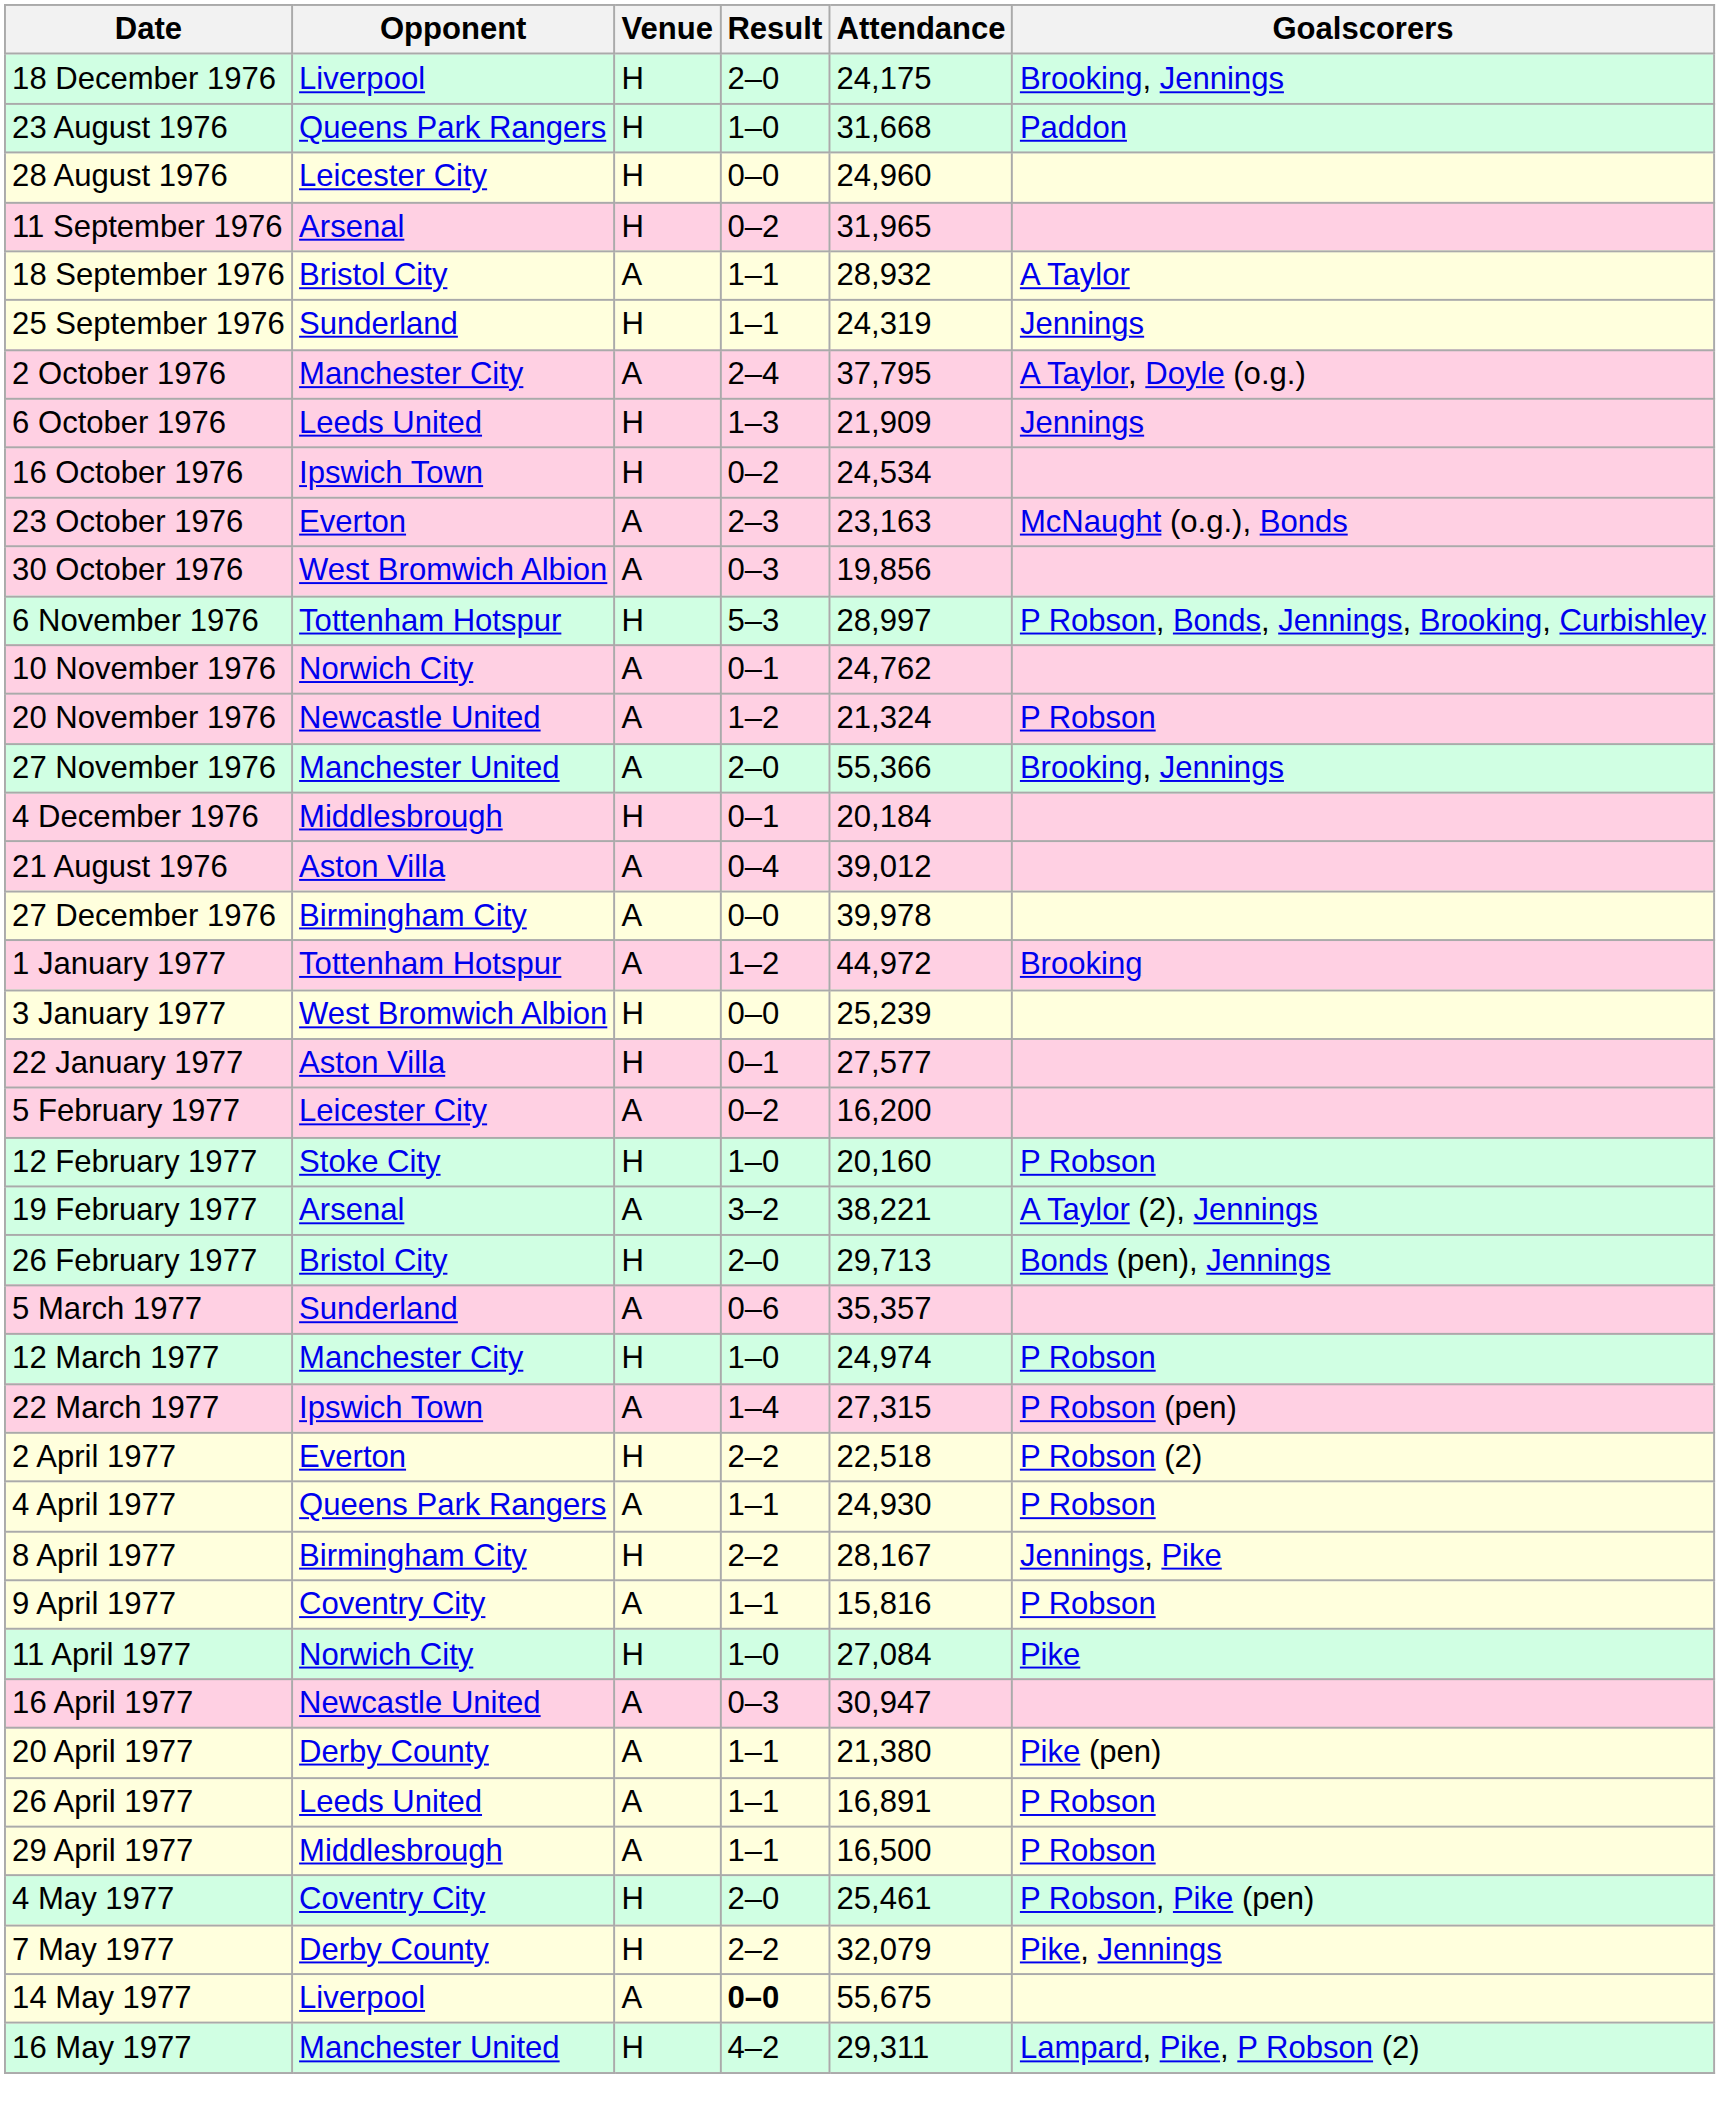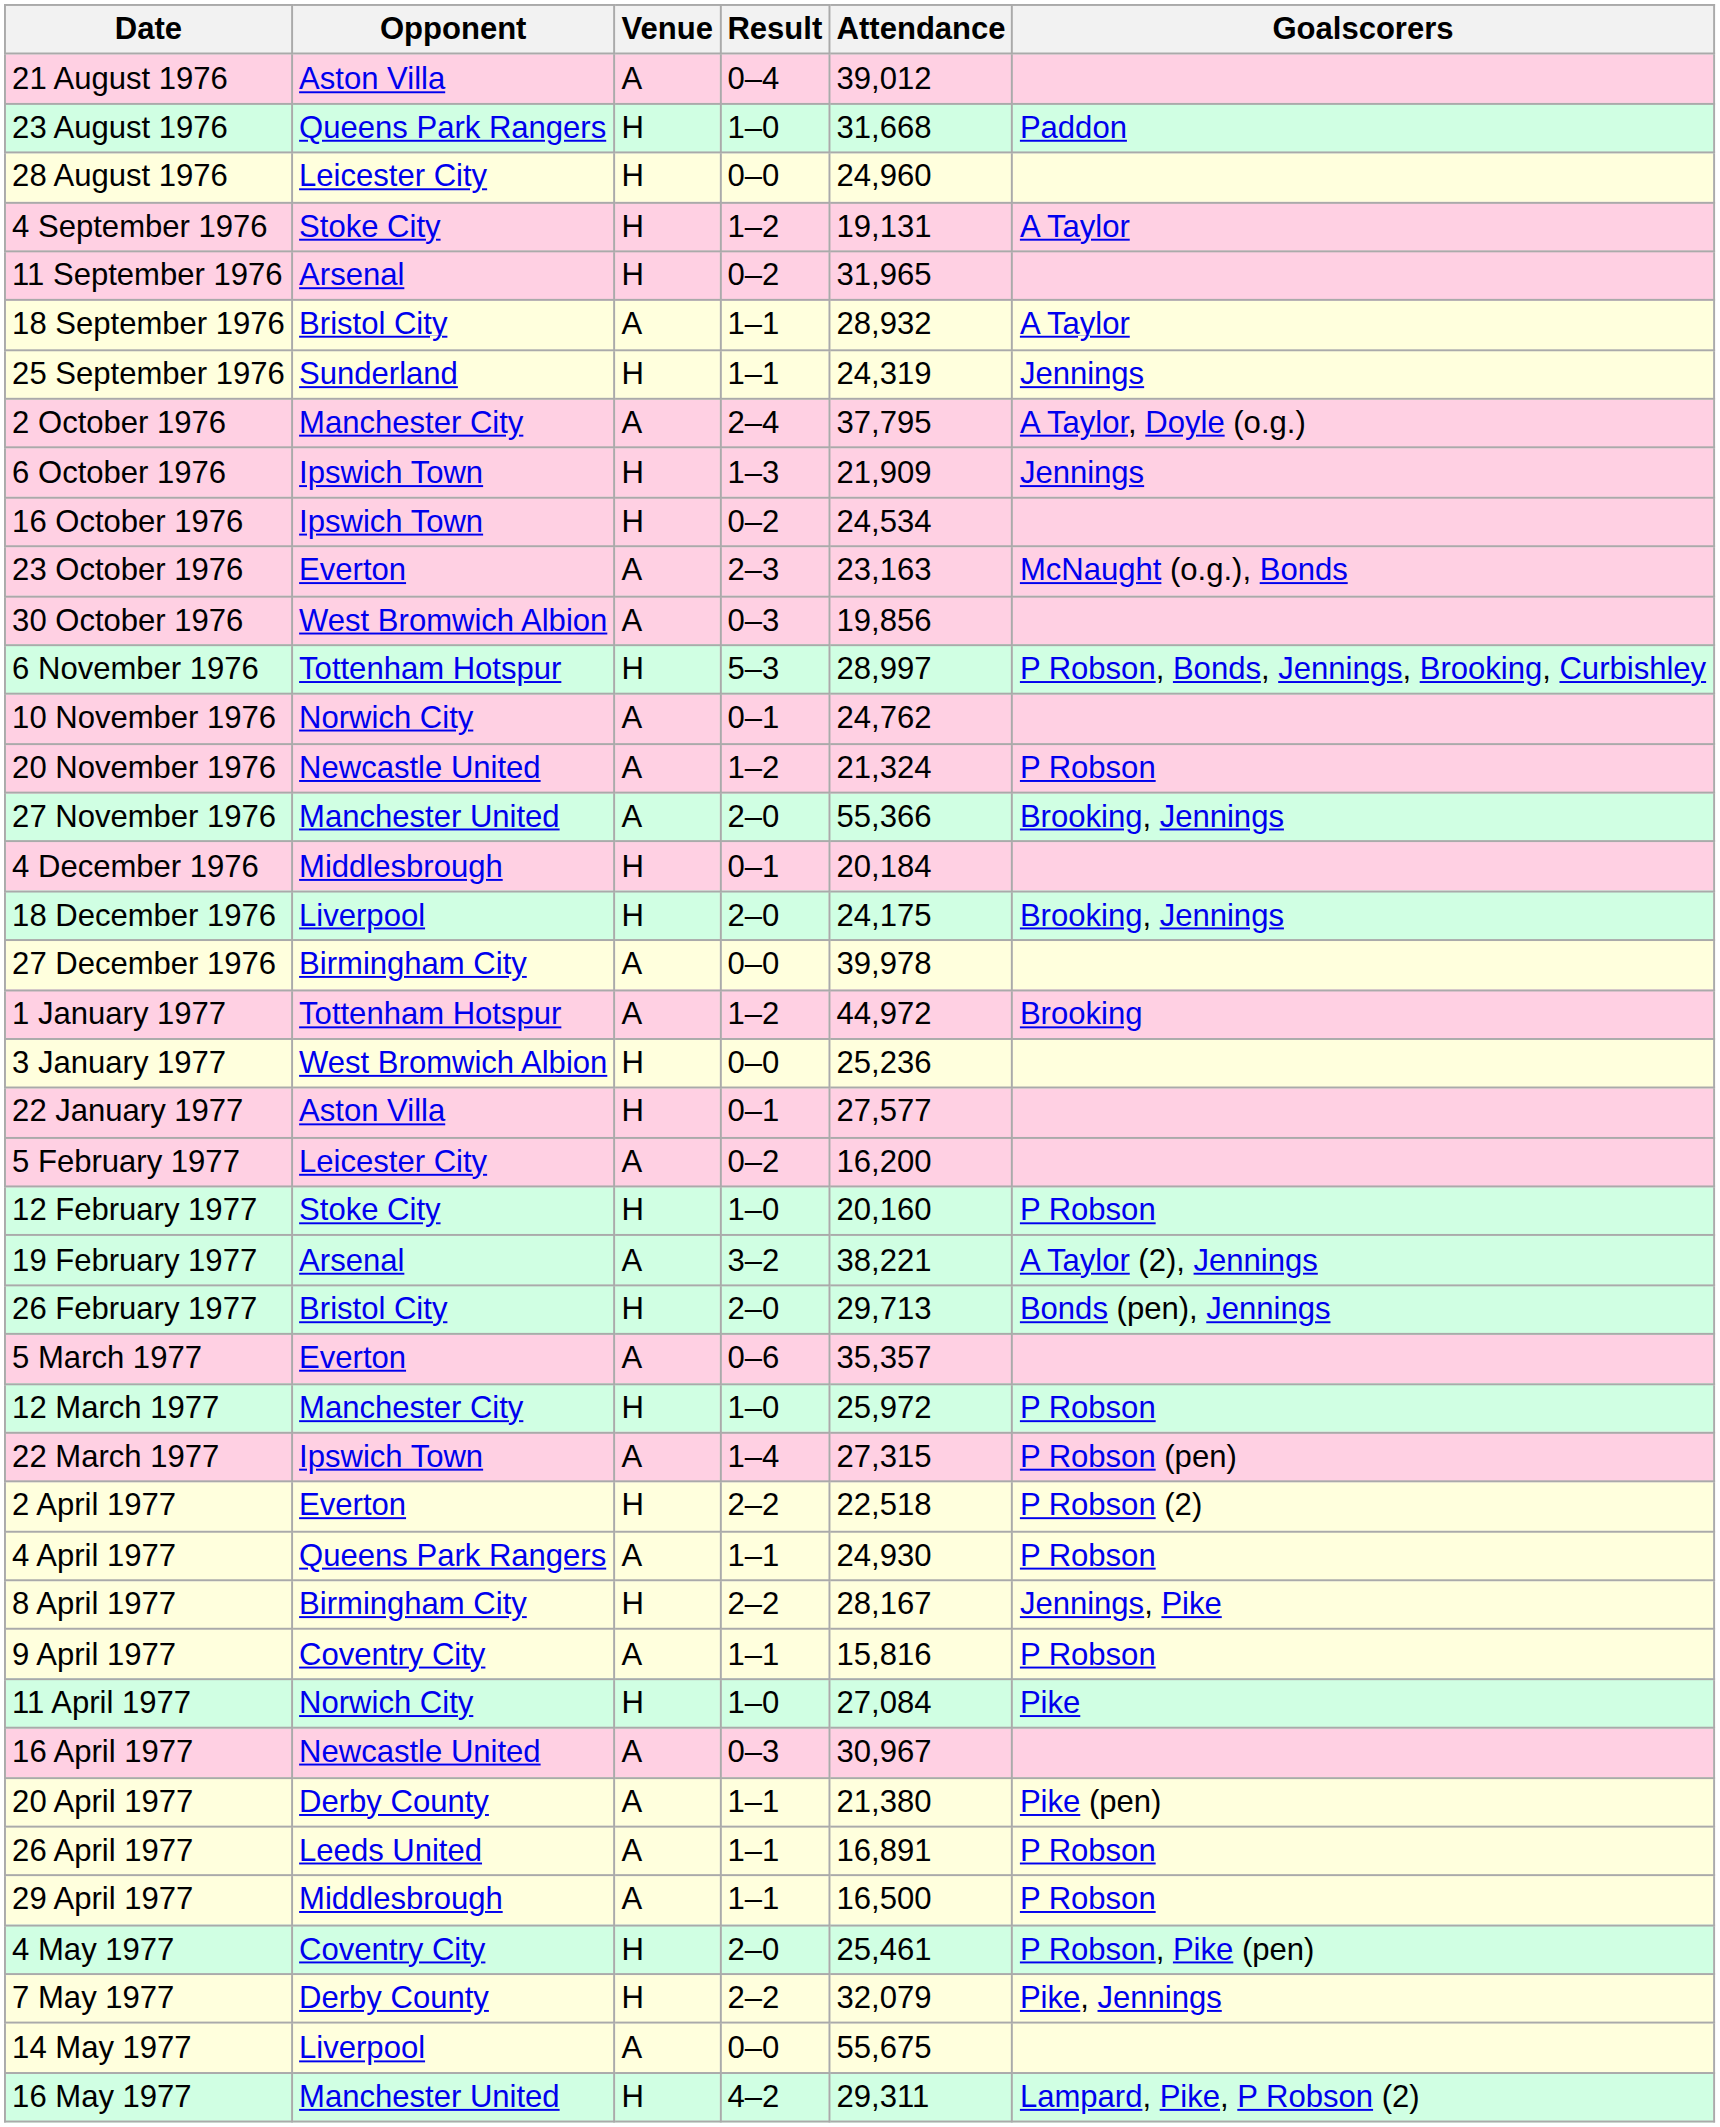rows swapped: 21 August 1976 <-> 18 December 1976
+ row: 4 September 1976 | Stoke City | H | 1–2 | 19,131 | A Taylor
6 October 1976 | Opponent: Leeds United -> Ipswich Town
3 January 1977 | Attendance: 25,239 -> 25,236
5 March 1977 | Opponent: Sunderland -> Everton
12 March 1977 | Attendance: 24,974 -> 25,972
16 April 1977 | Attendance: 30,947 -> 30,967
14 May 1977 | Result: bold -> normal
